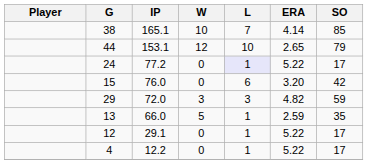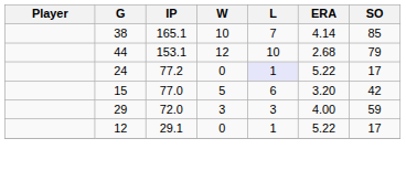44 | ERA: 2.65 -> 2.68
15 | IP: 76.0 -> 77.0
15 | W: 0 -> 5
29 | ERA: 4.82 -> 4.00
- row: 13 | 66.0 | 5 | 1 | 2.59 | 35
- row: 4 | 12.2 | 0 | 1 | 5.22 | 17
